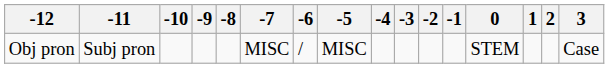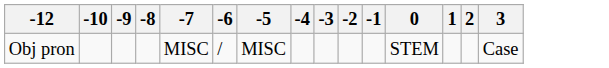- column: -11 | Subj pron
